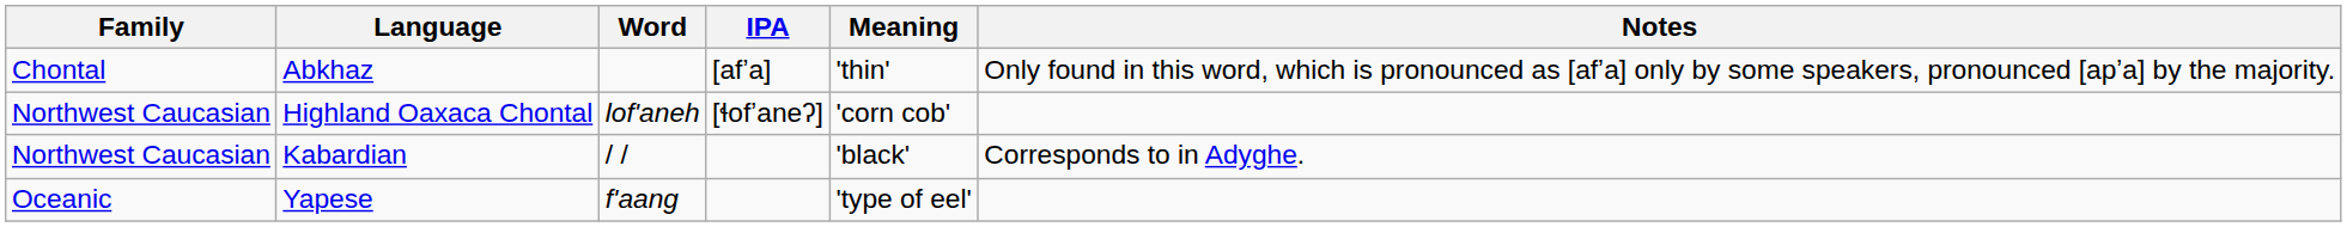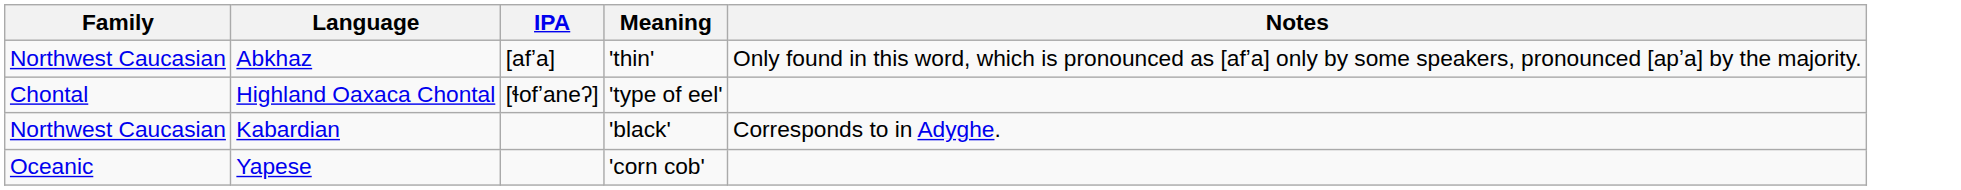- column: Word | ɫof'aneh | / / | f'aang
Abkhaz | Family: Chontal -> Northwest Caucasian
Highland Oaxaca Chontal | Family: Northwest Caucasian -> Chontal
Highland Oaxaca Chontal | Meaning: 'corn cob' -> 'type of eel'
Yapese | Meaning: 'type of eel' -> 'corn cob'
